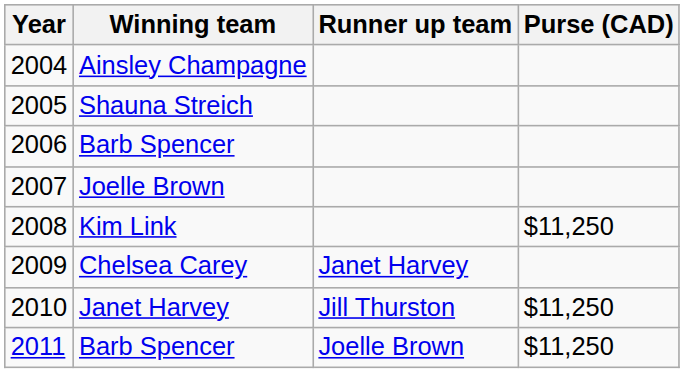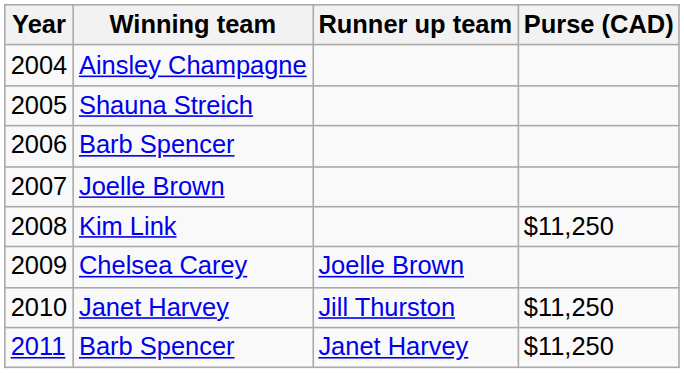2009 | Runner up team: Janet Harvey -> Joelle Brown
2011 | Runner up team: Joelle Brown -> Janet Harvey
